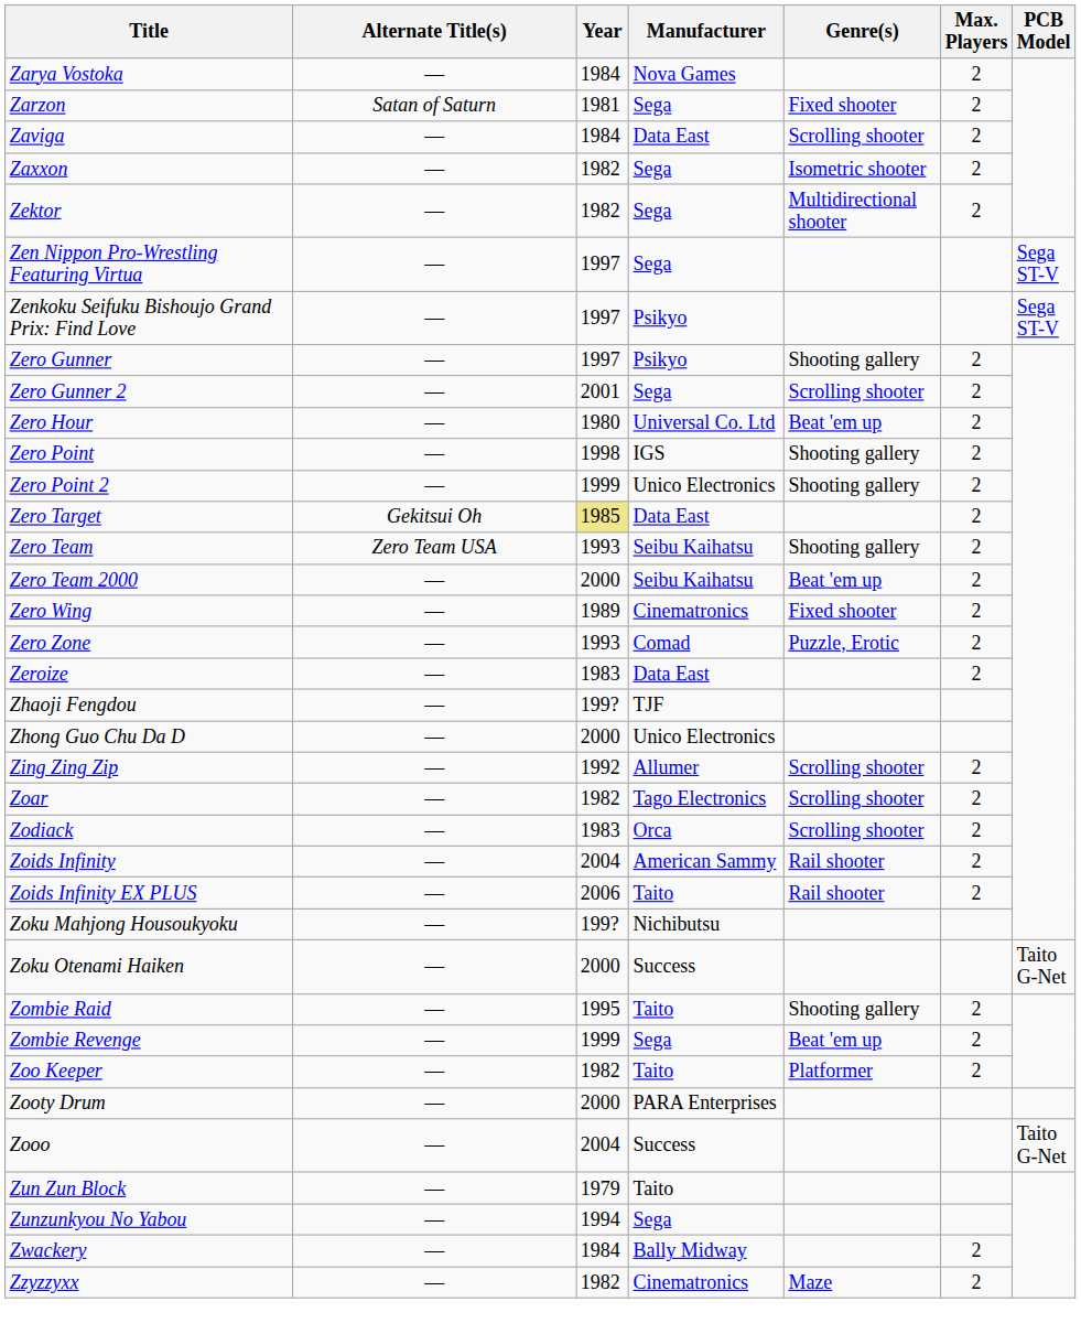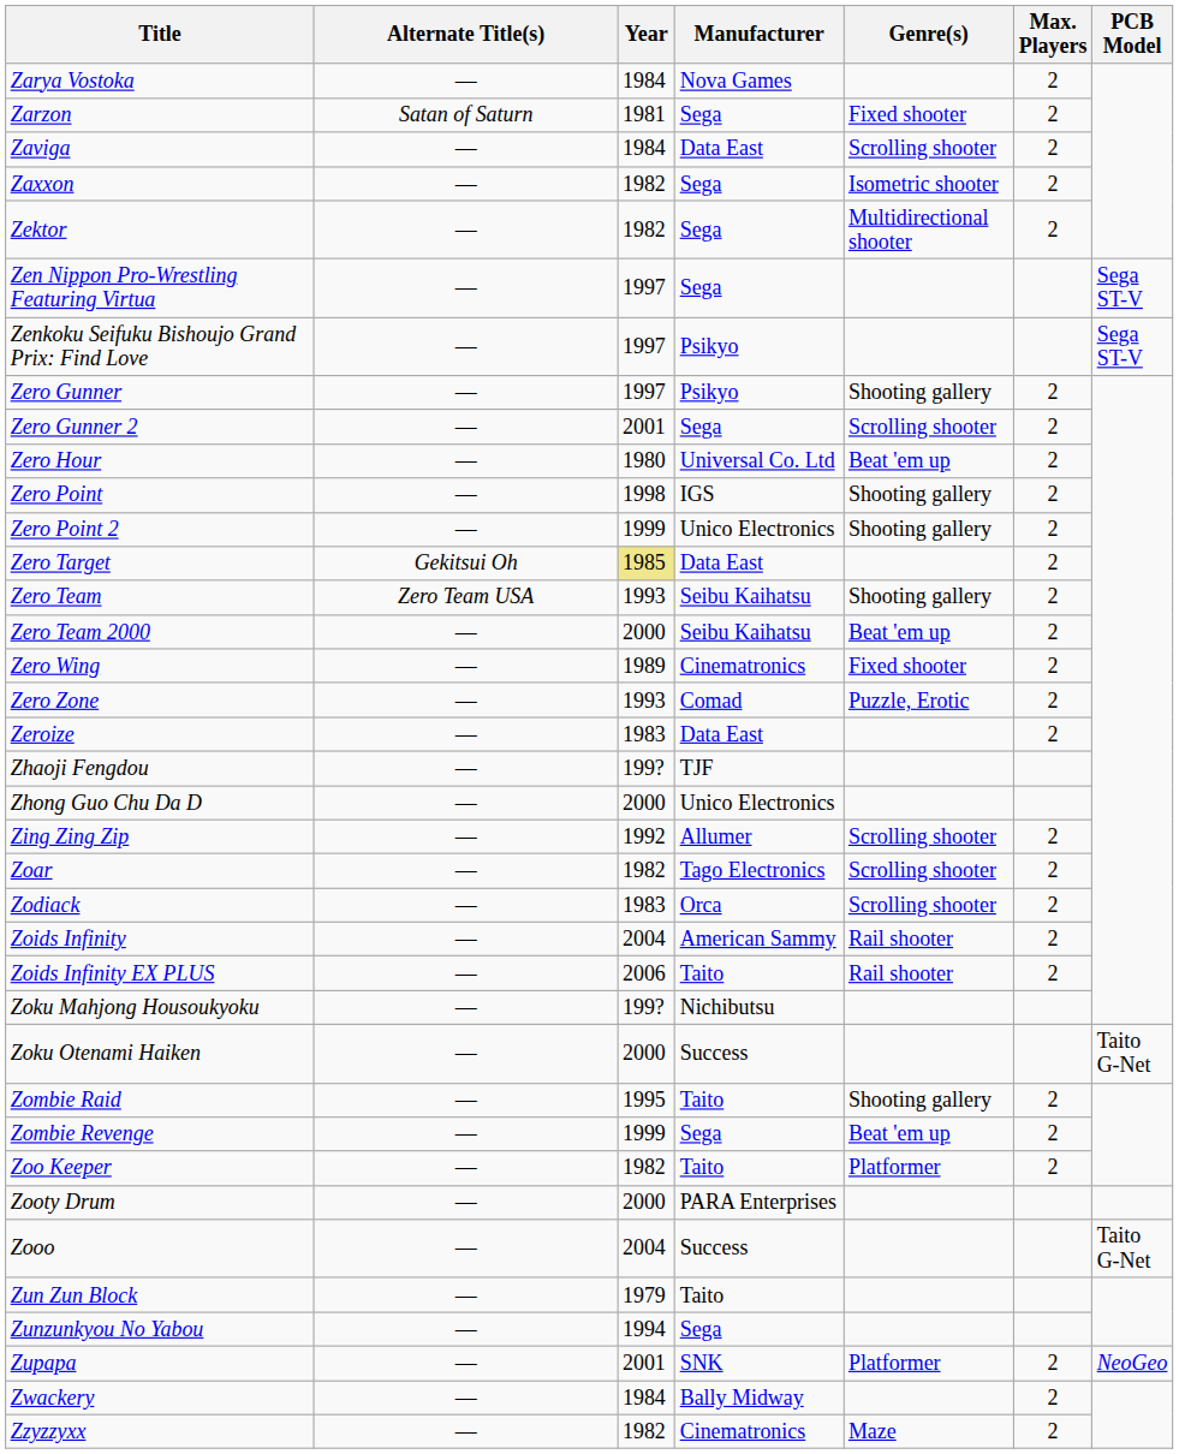+ row: Zupapa | — | 2001 | SNK | Platformer | 2 | NeoGeo
